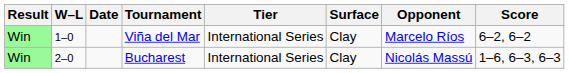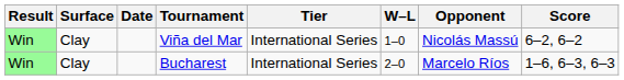columns swapped: W–L <-> Surface
Viña del Mar | Opponent: Marcelo Ríos -> Nicolás Massú
Bucharest | Opponent: Nicolás Massú -> Marcelo Ríos
